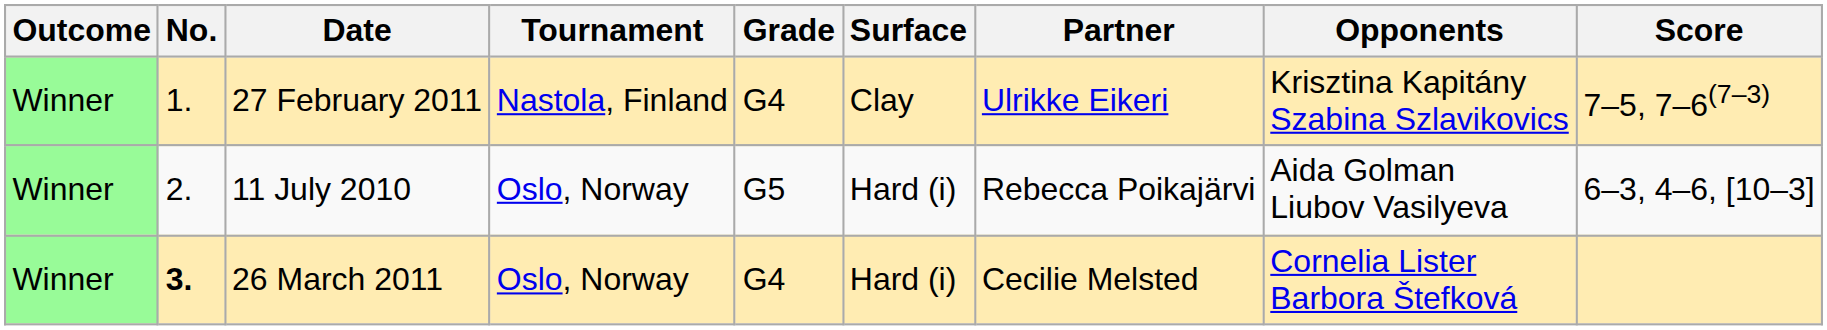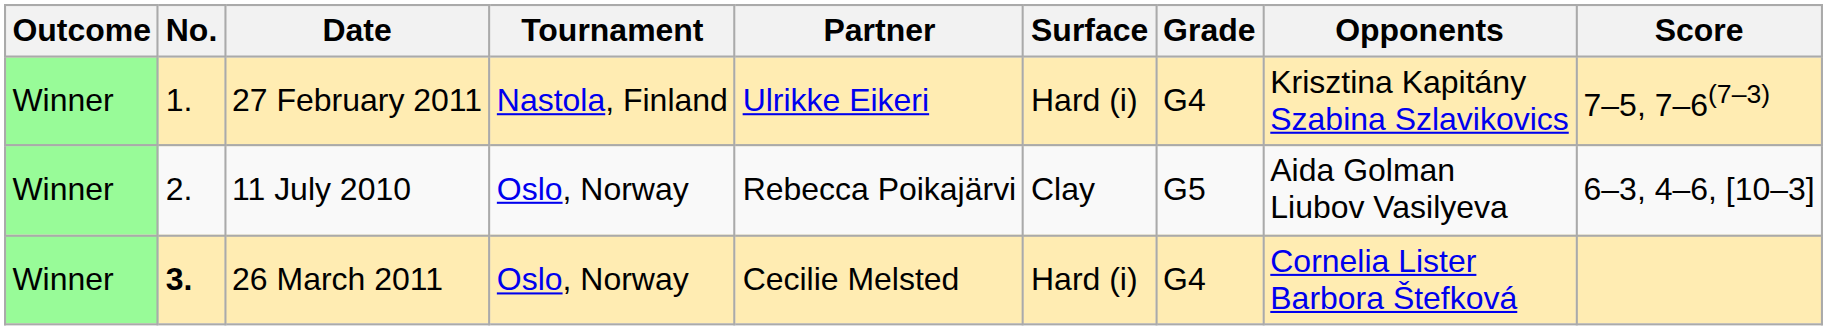columns swapped: Grade <-> Partner
27 February 2011 | Surface: Clay -> Hard (i)
11 July 2010 | Surface: Hard (i) -> Clay
